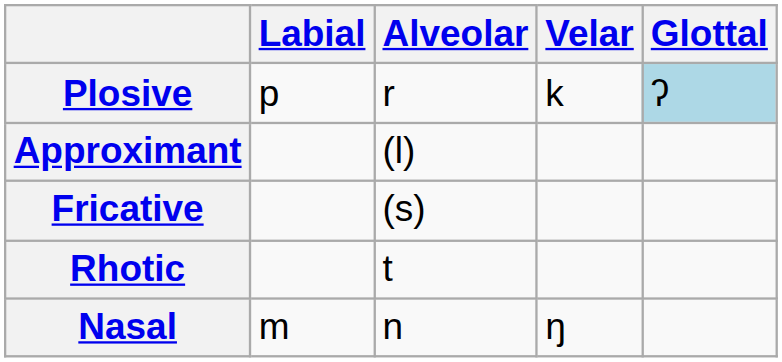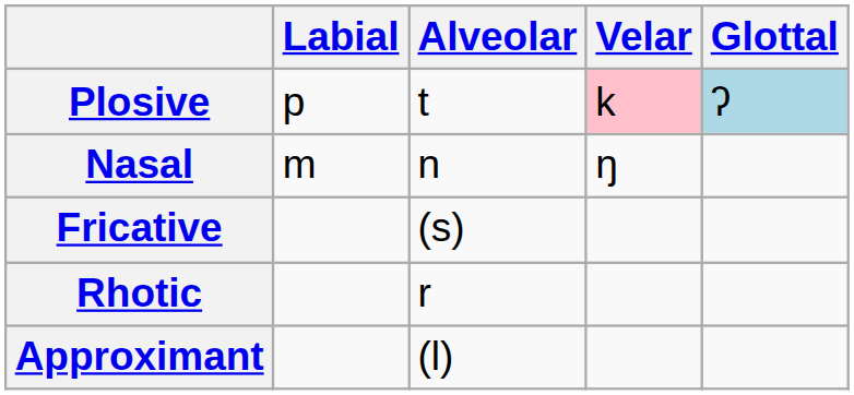Plosive | Alveolar: r -> t
Plosive | Velar: no background -> pink background
rows swapped: Nasal <-> Approximant
Rhotic | Alveolar: t -> r
